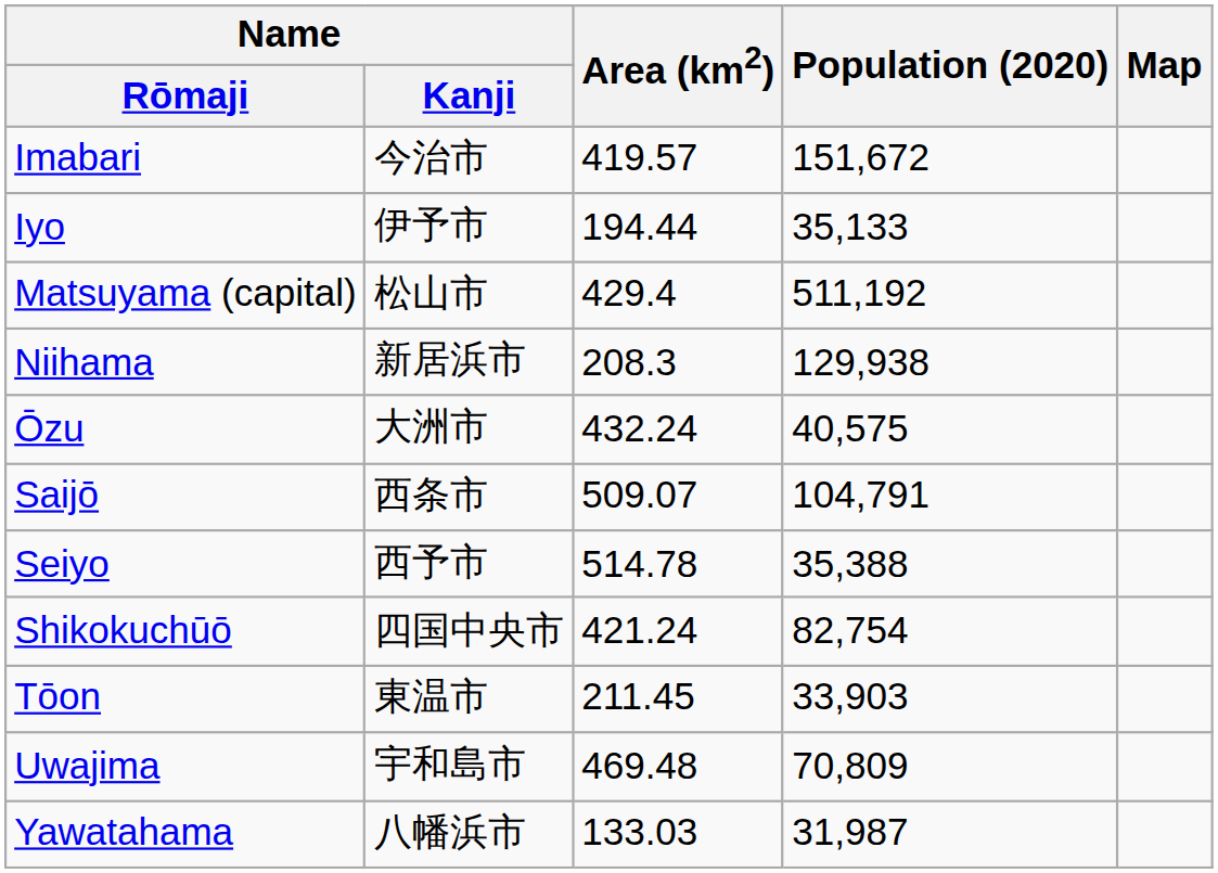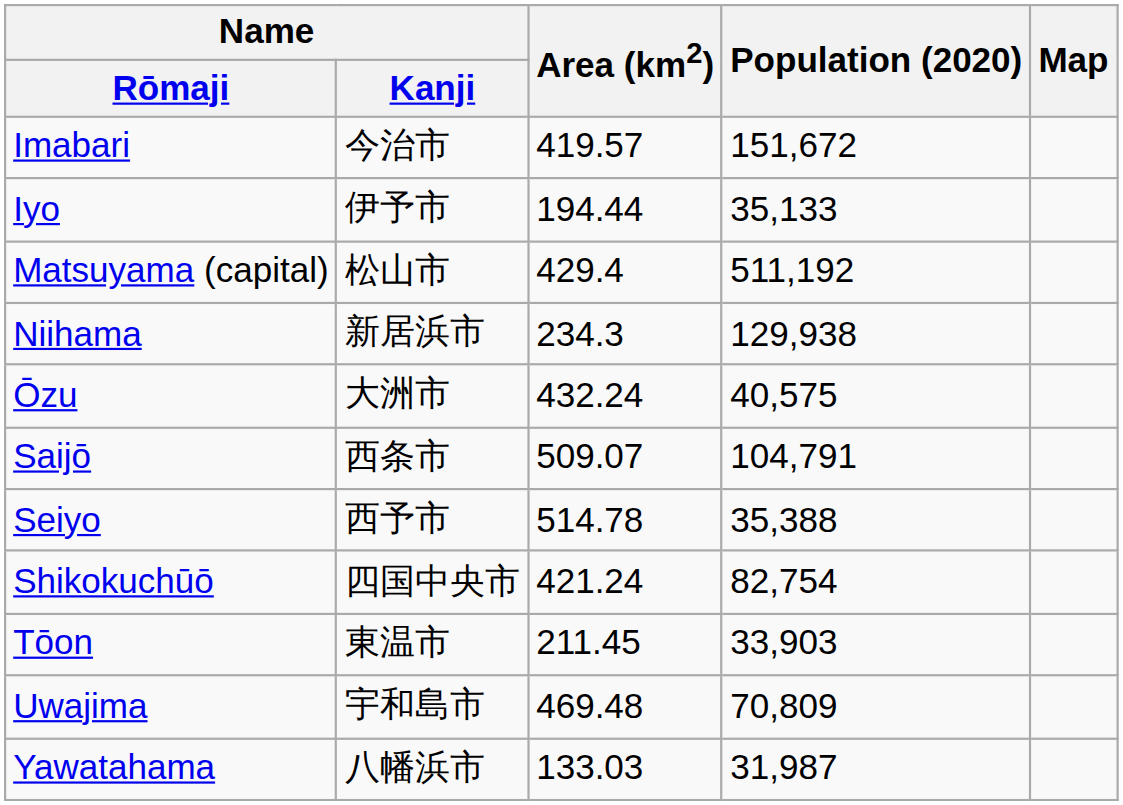Niihama | Area (km2): 208.3 -> 234.3
